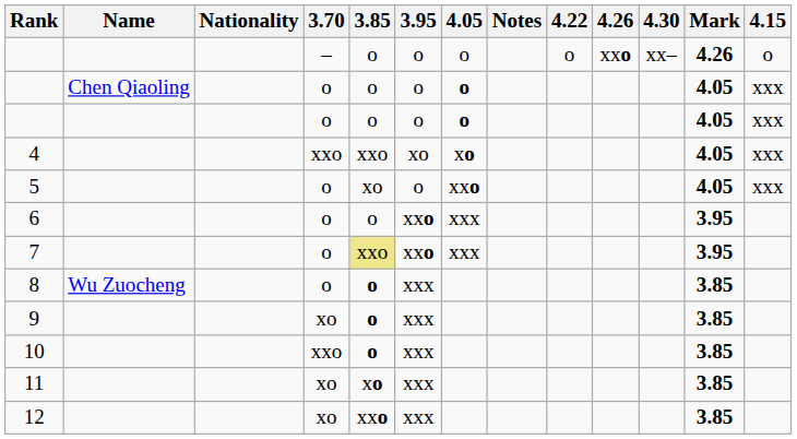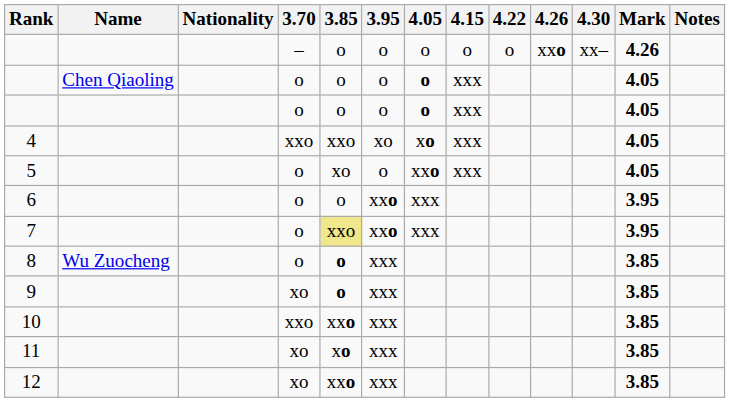columns swapped: 4.15 <-> Notes
10 | 3.85: o -> xxo
